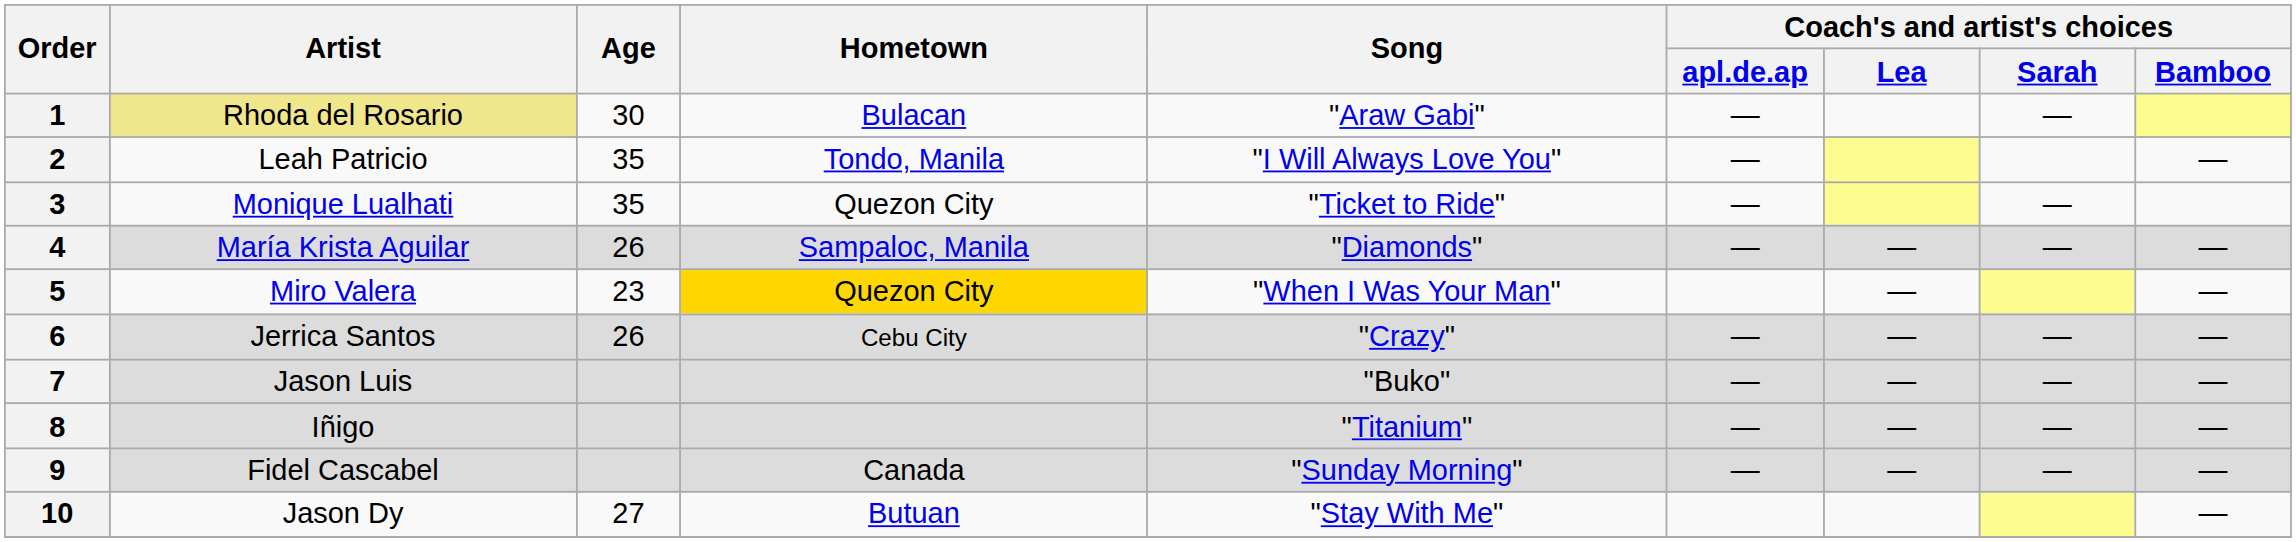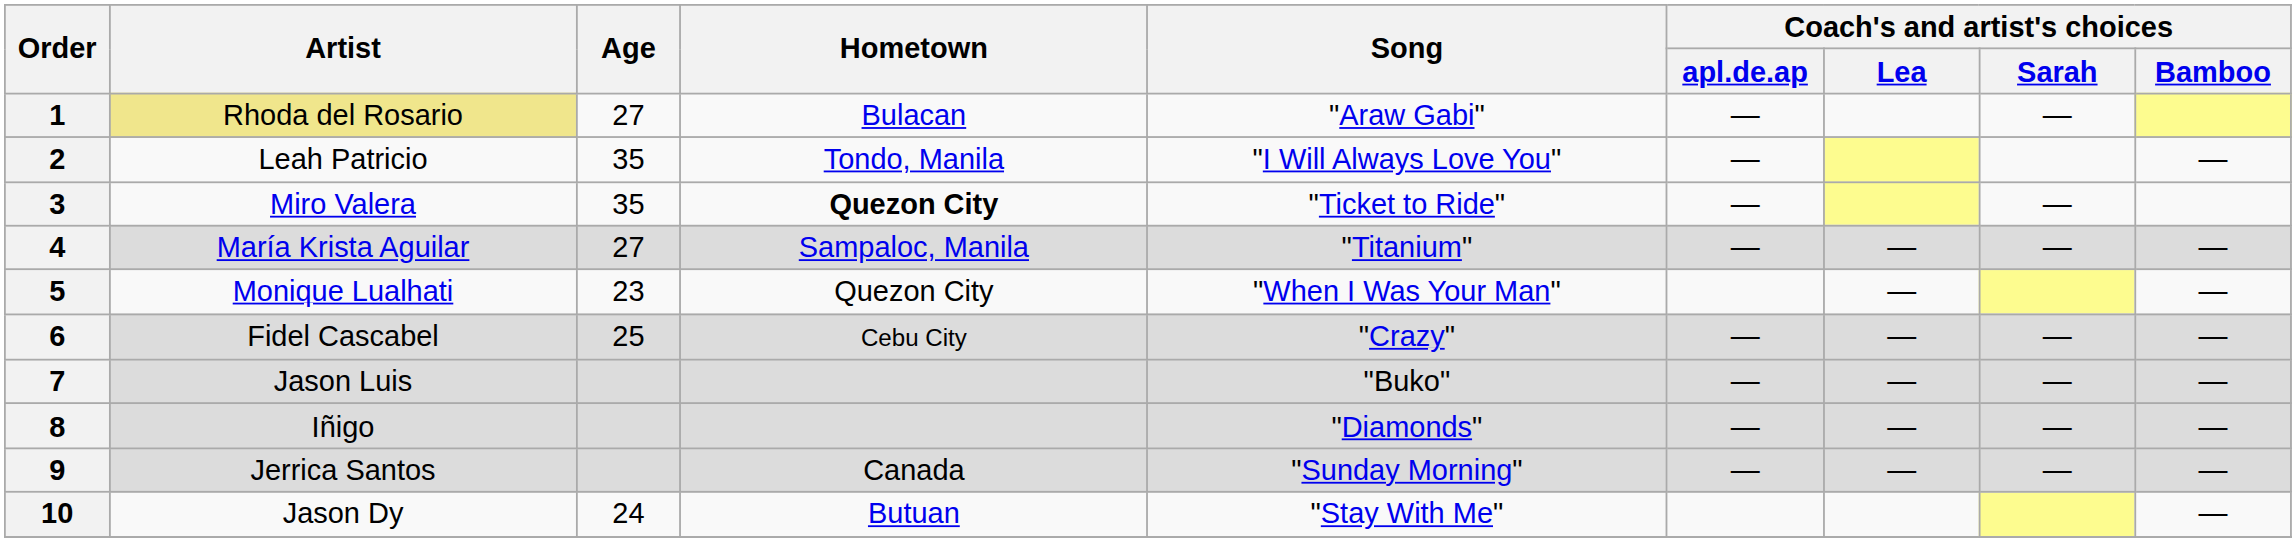1 | Age: 30 -> 27
3 | Artist: Monique Lualhati -> Miro Valera
3 | Hometown: normal -> bold
4 | Age: 26 -> 27
4 | Song: "Diamonds" -> "Titanium"
5 | Artist: Miro Valera -> Monique Lualhati
5 | Hometown: gold background -> no background
6 | Artist: Jerrica Santos -> Fidel Cascabel
6 | Age: 26 -> 25
8 | Song: "Titanium" -> "Diamonds"
9 | Artist: Fidel Cascabel -> Jerrica Santos
10 | Age: 27 -> 24
